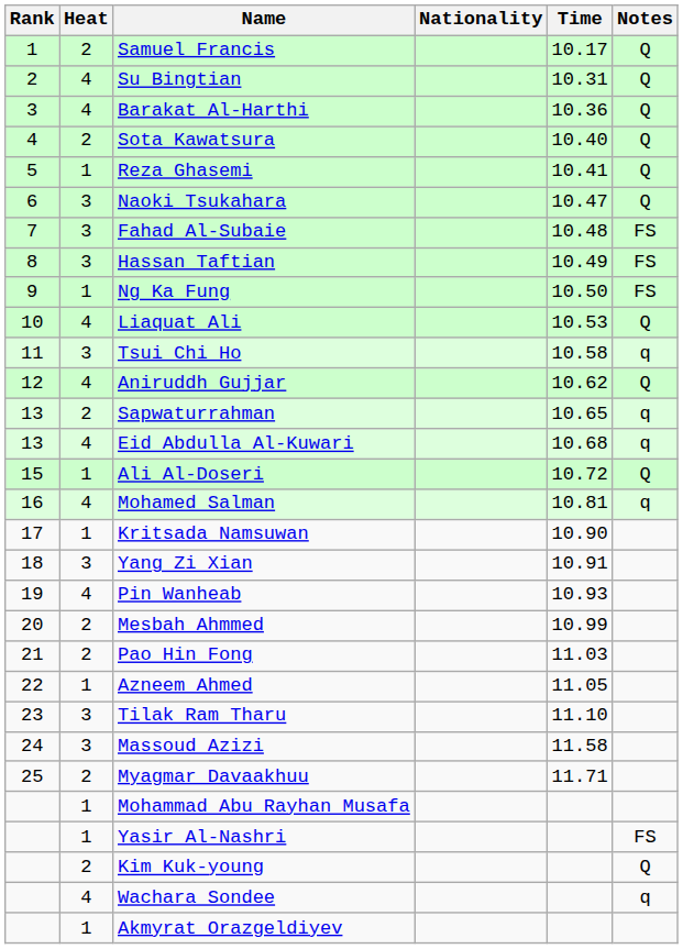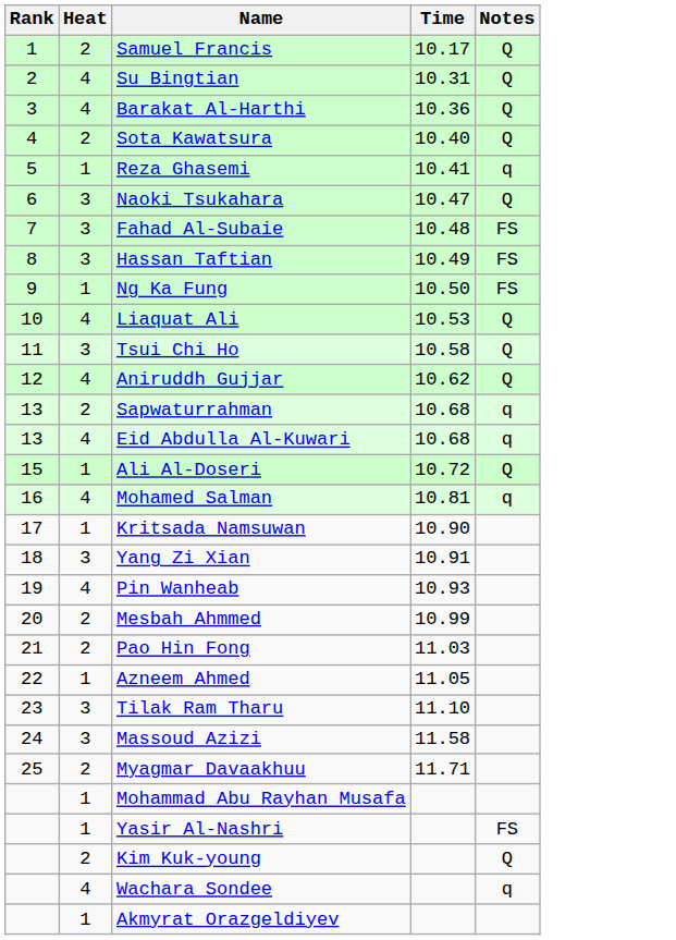- column: Nationality
Reza Ghasemi | Notes: Q -> q
Tsui Chi Ho | Notes: q -> Q
Sapwaturrahman | Time: 10.65 -> 10.68
